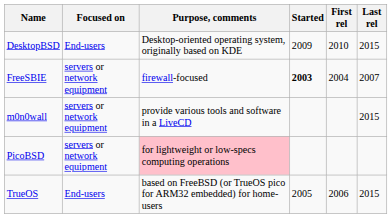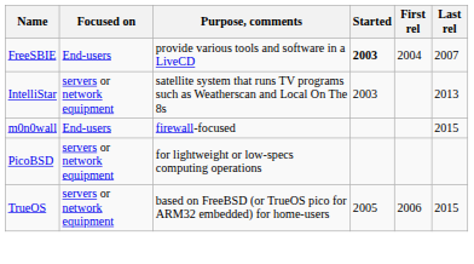- row: DesktopBSD | End-users | Desktop-oriented operating system, originally based on KDE | 2009 | 2010 | 2015
FreeSBIE | Focused on: servers or network equipment -> End-users
FreeSBIE | Purpose, comments: firewall-focused -> provide various tools and software in a LiveCD
+ row: IntelliStar | servers or network equipment | satellite system that runs TV programs such as Weatherscan and Local On The 8s | 2003 | 2013
m0n0wall | Focused on: servers or network equipment -> End-users
m0n0wall | Purpose, comments: provide various tools and software in a LiveCD -> firewall-focused
PicoBSD | Purpose, comments: pink background -> no background
TrueOS | Focused on: End-users -> servers or network equipment
